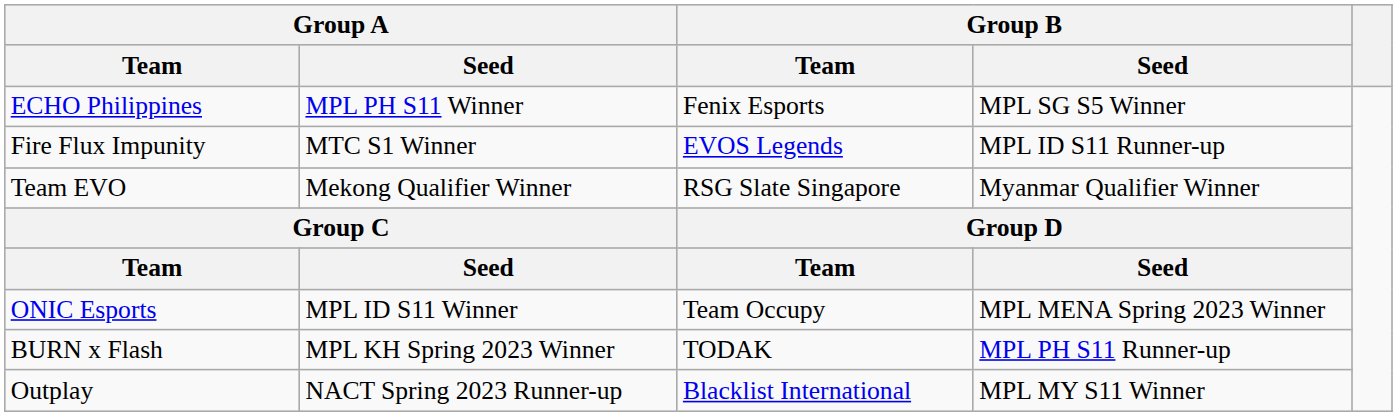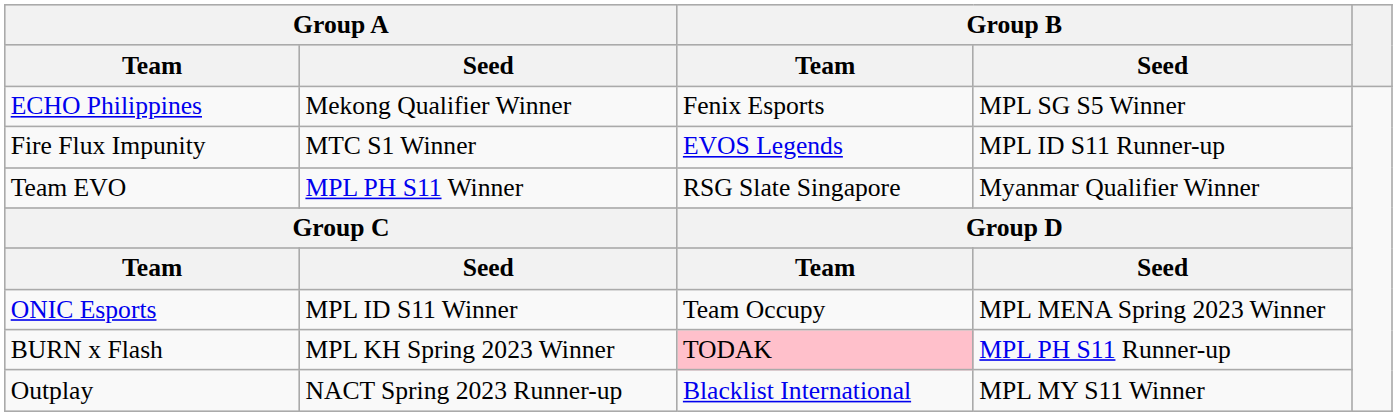ECHO Philippines | Group A / Seed: MPL PH S11 Winner -> Mekong Qualifier Winner
Team EVO | Group A / Seed: Mekong Qualifier Winner -> MPL PH S11 Winner
BURN x Flash | Group B / Team: no background -> pink background
